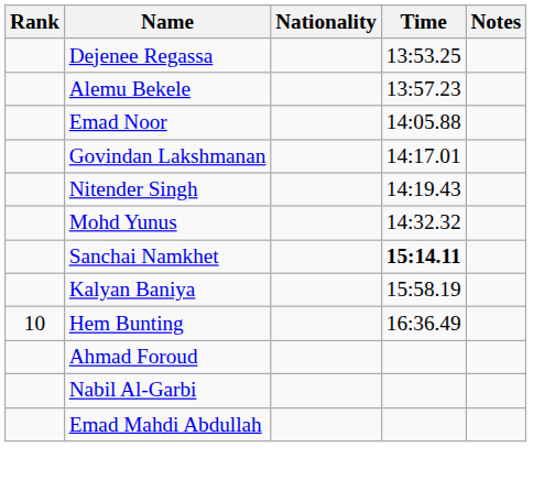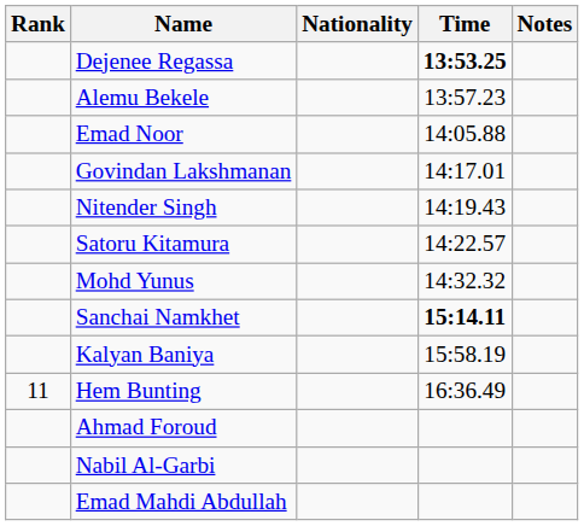Dejenee Regassa | Time: normal -> bold
+ row: Satoru Kitamura | 14:22.57
Hem Bunting | Rank: 10 -> 11
